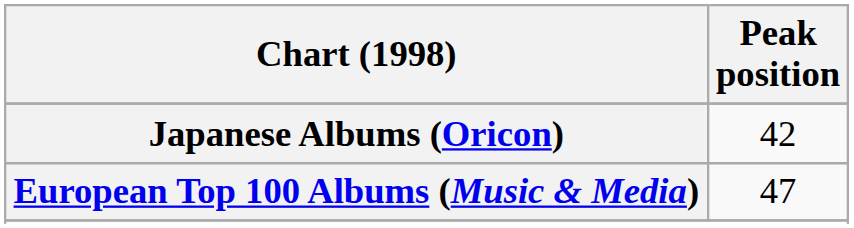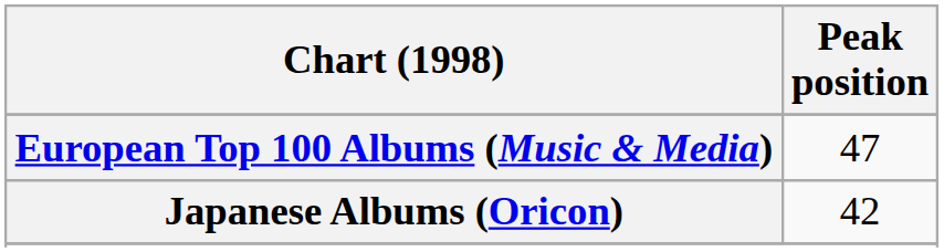rows swapped: European Top 100 Albums (Music & Media) <-> Japanese Albums (Oricon)
